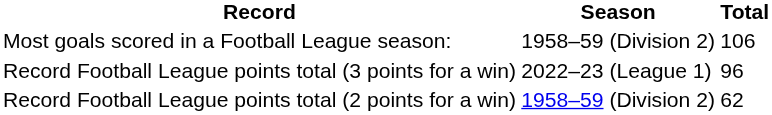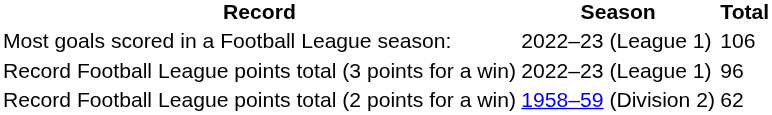Most goals scored in a Football League season: | Season: 1958–59 (Division 2) -> 2022–23 (League 1)
